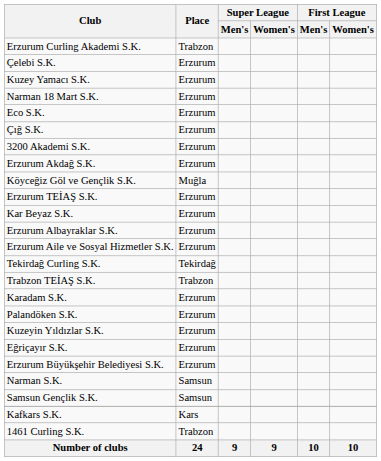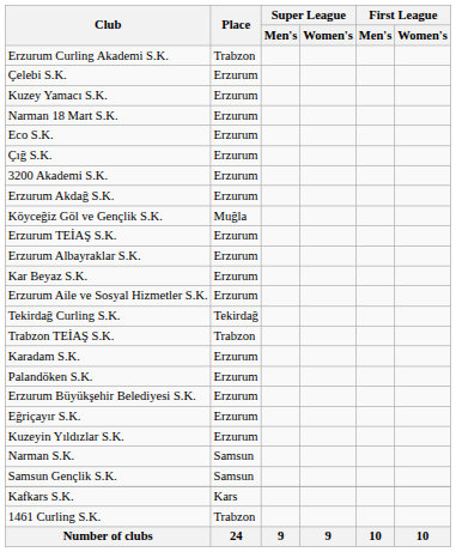rows swapped: Erzurum Albayraklar S.K. <-> Kar Beyaz S.K.
rows swapped: Erzurum Büyükşehir Belediyesi S.K. <-> Kuzeyin Yıldızlar S.K.
